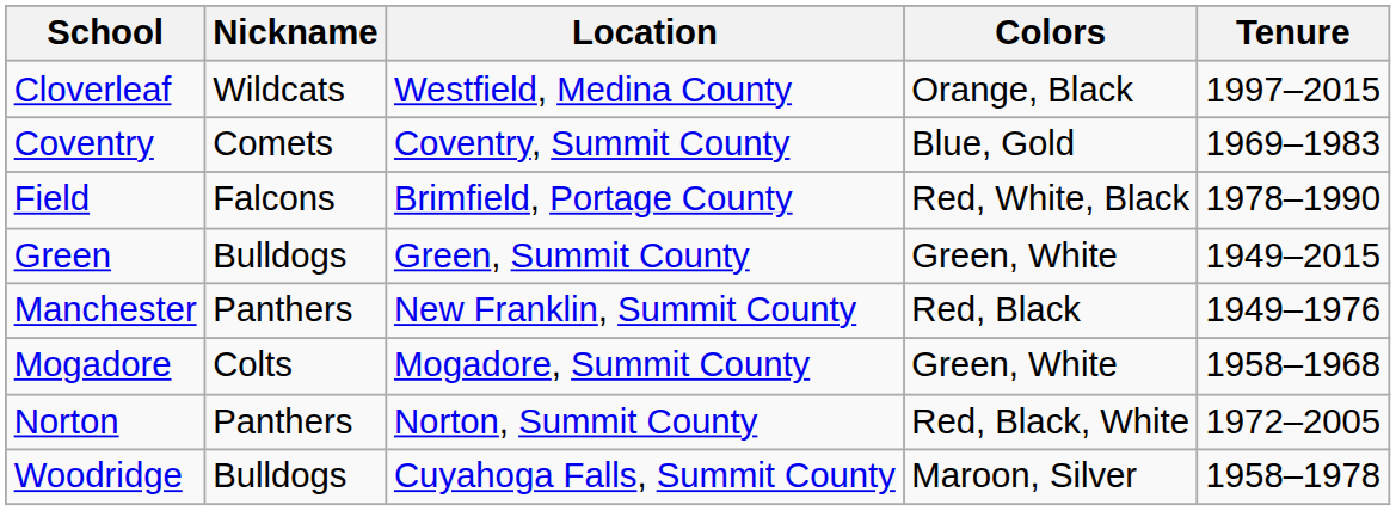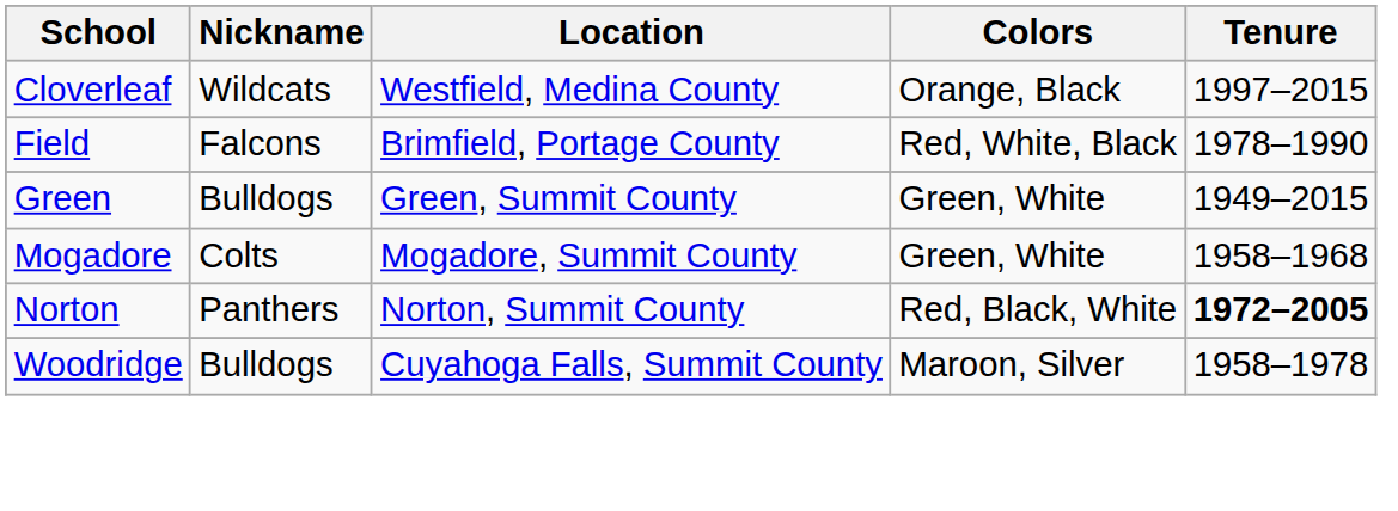- row: Coventry | Comets | Coventry, Summit County | Blue, Gold | 1969–1983
- row: Manchester | Panthers | New Franklin, Summit County | Red, Black | 1949–1976
Norton | Tenure: normal -> bold
